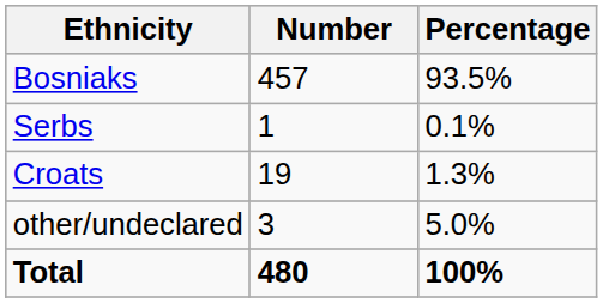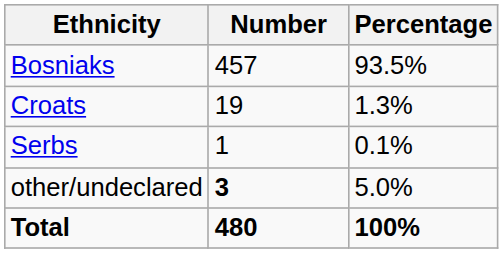rows swapped: Croats <-> Serbs
other/undeclared | Number: normal -> bold
